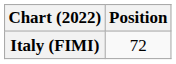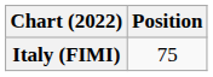Italy (FIMI) | Position: 72 -> 75
